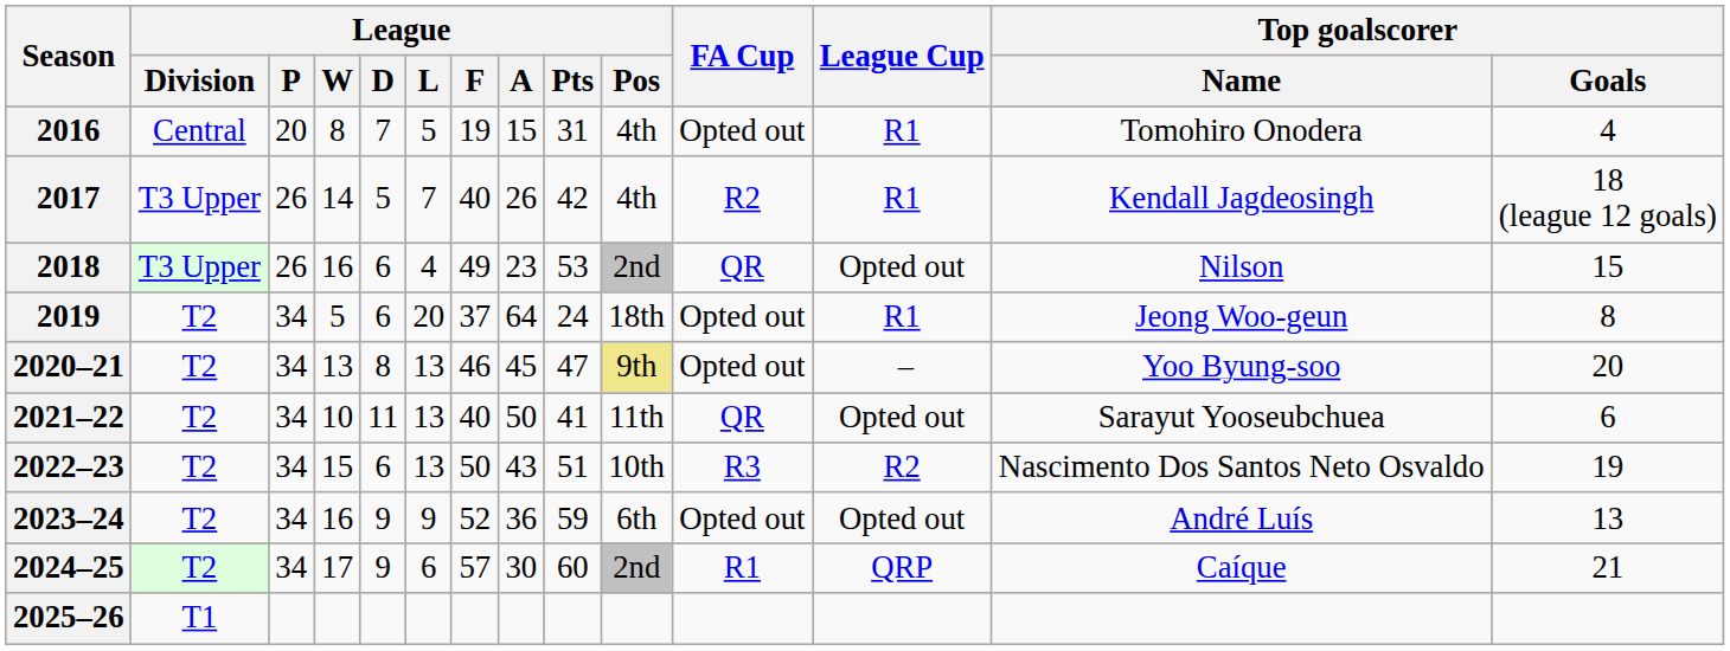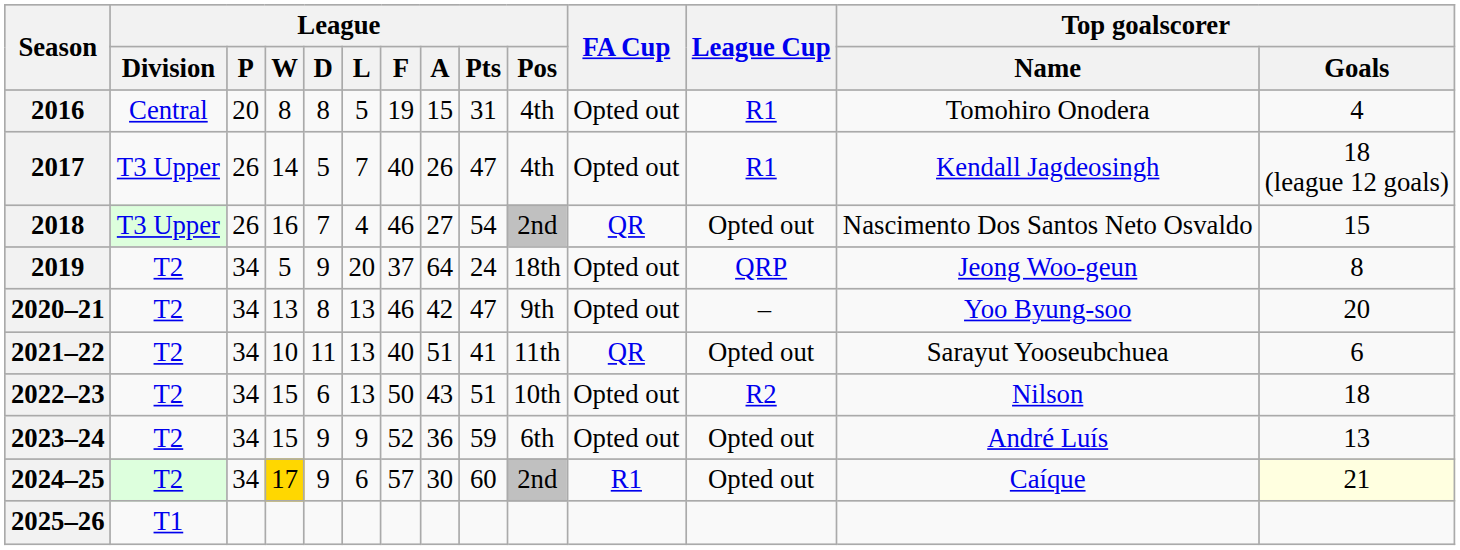2016 | League / D: 7 -> 8
2017 | League / Pts: 42 -> 47
2017 | FA Cup: R2 -> Opted out
2018 | League / D: 6 -> 7
2018 | League / F: 49 -> 46
2018 | League / A: 23 -> 27
2018 | League / Pts: 53 -> 54
2018 | Top goalscorer / Name: Nilson -> Nascimento Dos Santos Neto Osvaldo
2019 | League / D: 6 -> 9
2019 | League Cup: R1 -> QRP
2020–21 | League / A: 45 -> 42
2020–21 | League / Pos: khaki background -> no background
2021–22 | League / A: 50 -> 51
2022–23 | FA Cup: R3 -> Opted out
2022–23 | Top goalscorer / Name: Nascimento Dos Santos Neto Osvaldo -> Nilson
2022–23 | Top goalscorer / Goals: 19 -> 18
2023–24 | League / W: 16 -> 15
2024–25 | League / W: no background -> gold background
2024–25 | League Cup: QRP -> Opted out
2024–25 | Top goalscorer / Goals: no background -> lightyellow background
